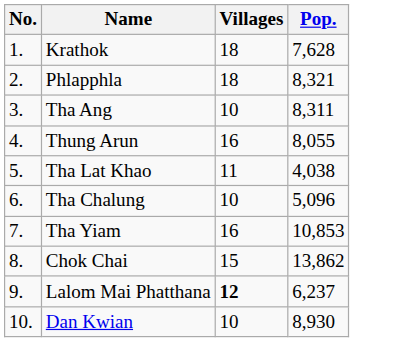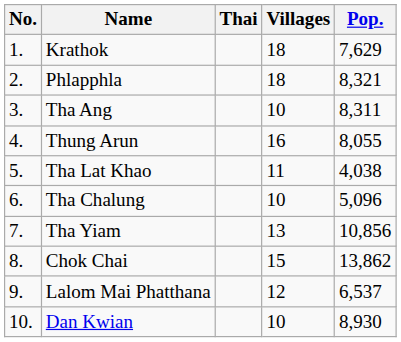+ column: Thai
Krathok | Pop.: 7,628 -> 7,629
Tha Yiam | Villages: 16 -> 13
Tha Yiam | Pop.: 10,853 -> 10,856
Lalom Mai Phatthana | Villages: bold -> normal
Lalom Mai Phatthana | Pop.: 6,237 -> 6,537
